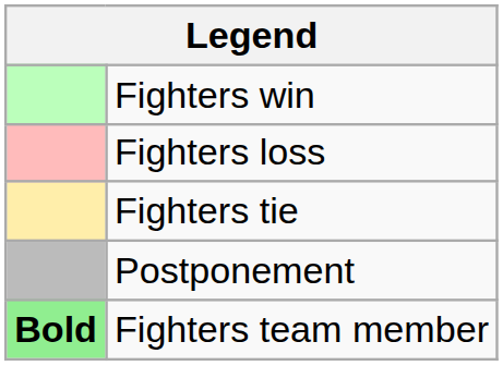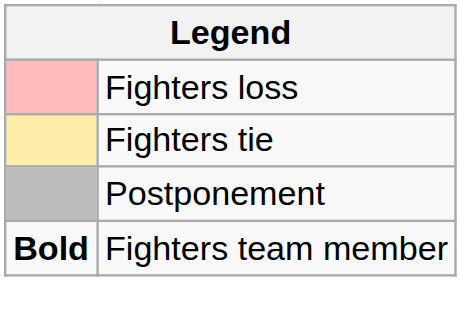- row: Fighters win
Fighters team member | column 1: lightgreen background -> no background
